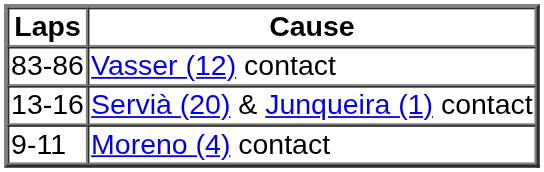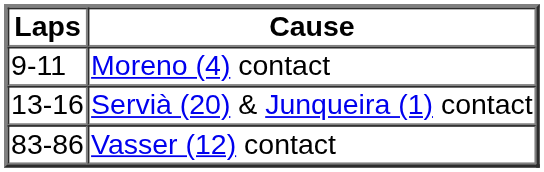rows swapped: Moreno (4) contact <-> Vasser (12) contact
